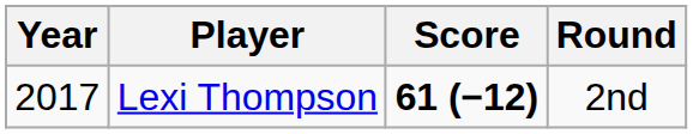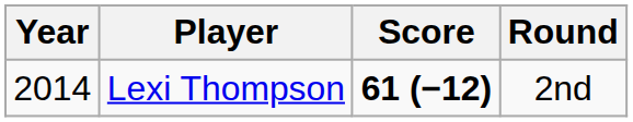Lexi Thompson | Year: 2017 -> 2014
